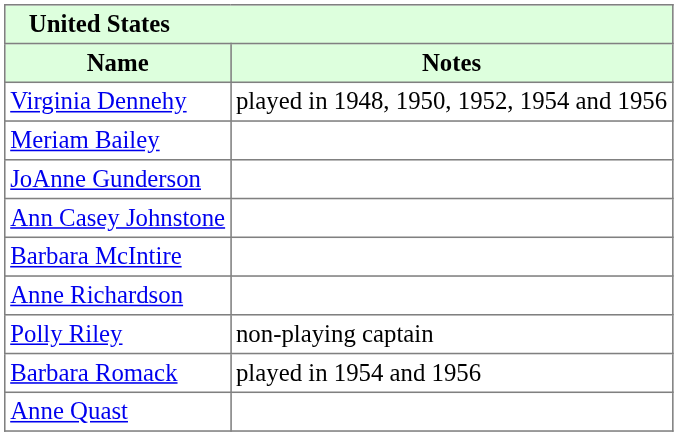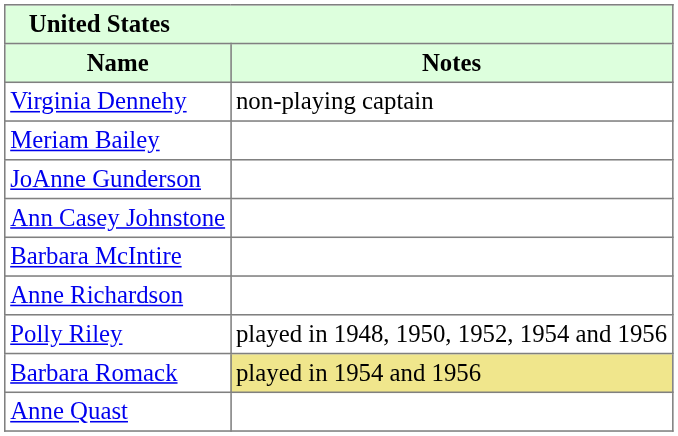Virginia Dennehy | Notes: played in 1948, 1950, 1952, 1954 and 1956 -> non-playing captain
Polly Riley | Notes: non-playing captain -> played in 1948, 1950, 1952, 1954 and 1956
Barbara Romack | Notes: no background -> khaki background
